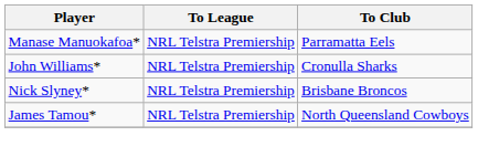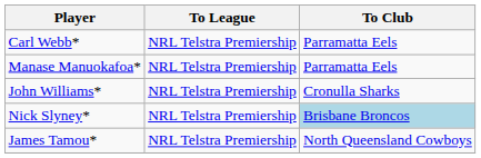+ row: Carl Webb* | NRL Telstra Premiership | Parramatta Eels
Nick Slyney* | To Club: no background -> lightblue background
